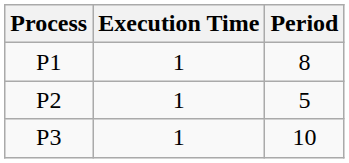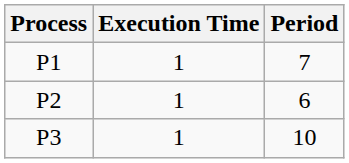P1 | Period: 8 -> 7
P2 | Period: 5 -> 6
